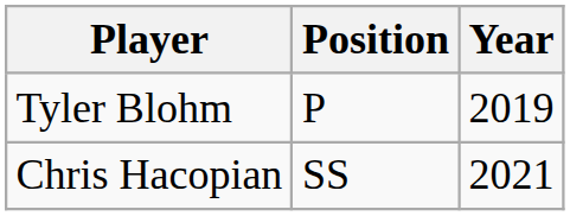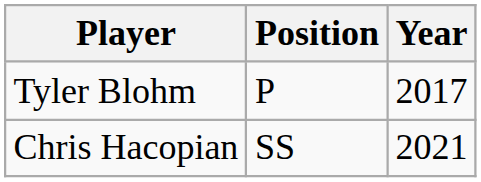Tyler Blohm | Year: 2019 -> 2017
